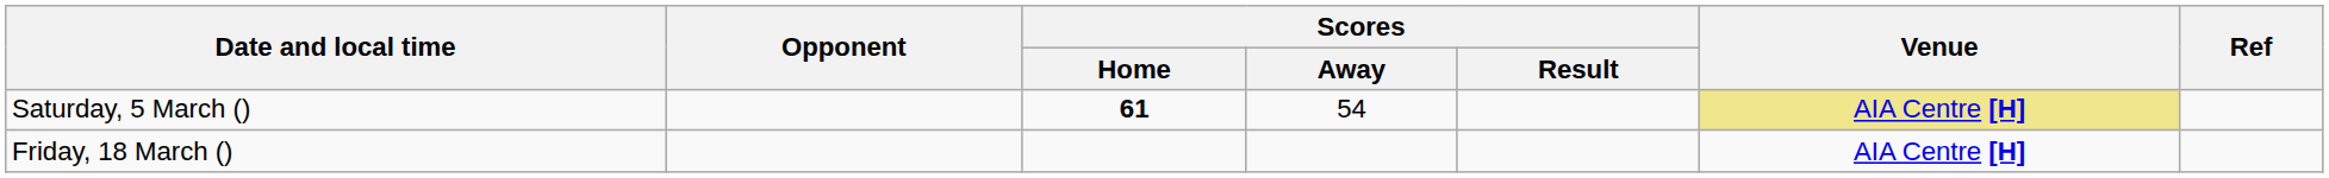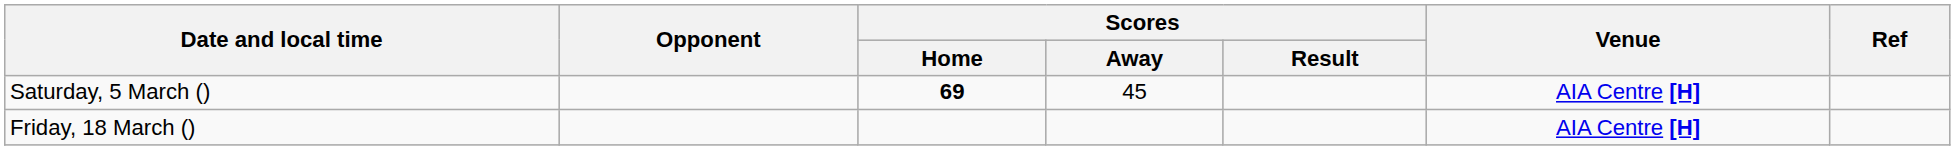Saturday, 5 March () | Scores / Home: 61 -> 69
Saturday, 5 March () | Scores / Away: 54 -> 45
Saturday, 5 March () | Venue: khaki background -> no background
